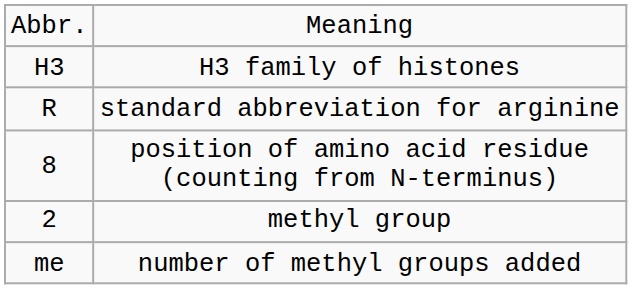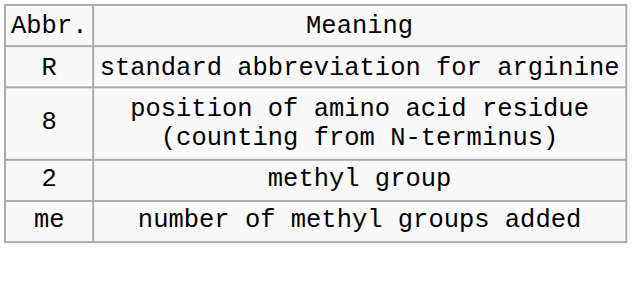- row: H3 | H3 family of histones
